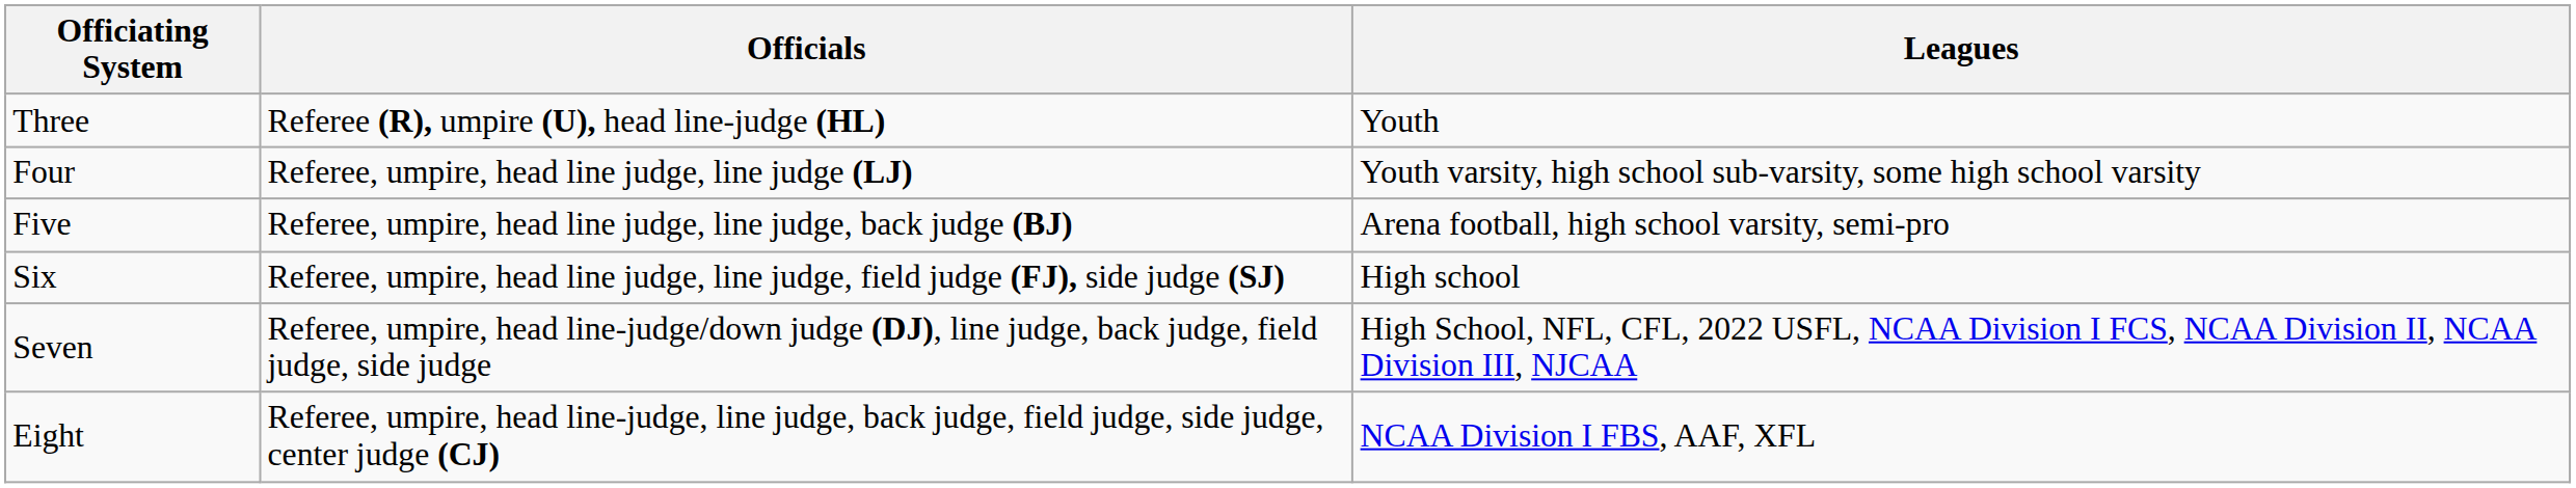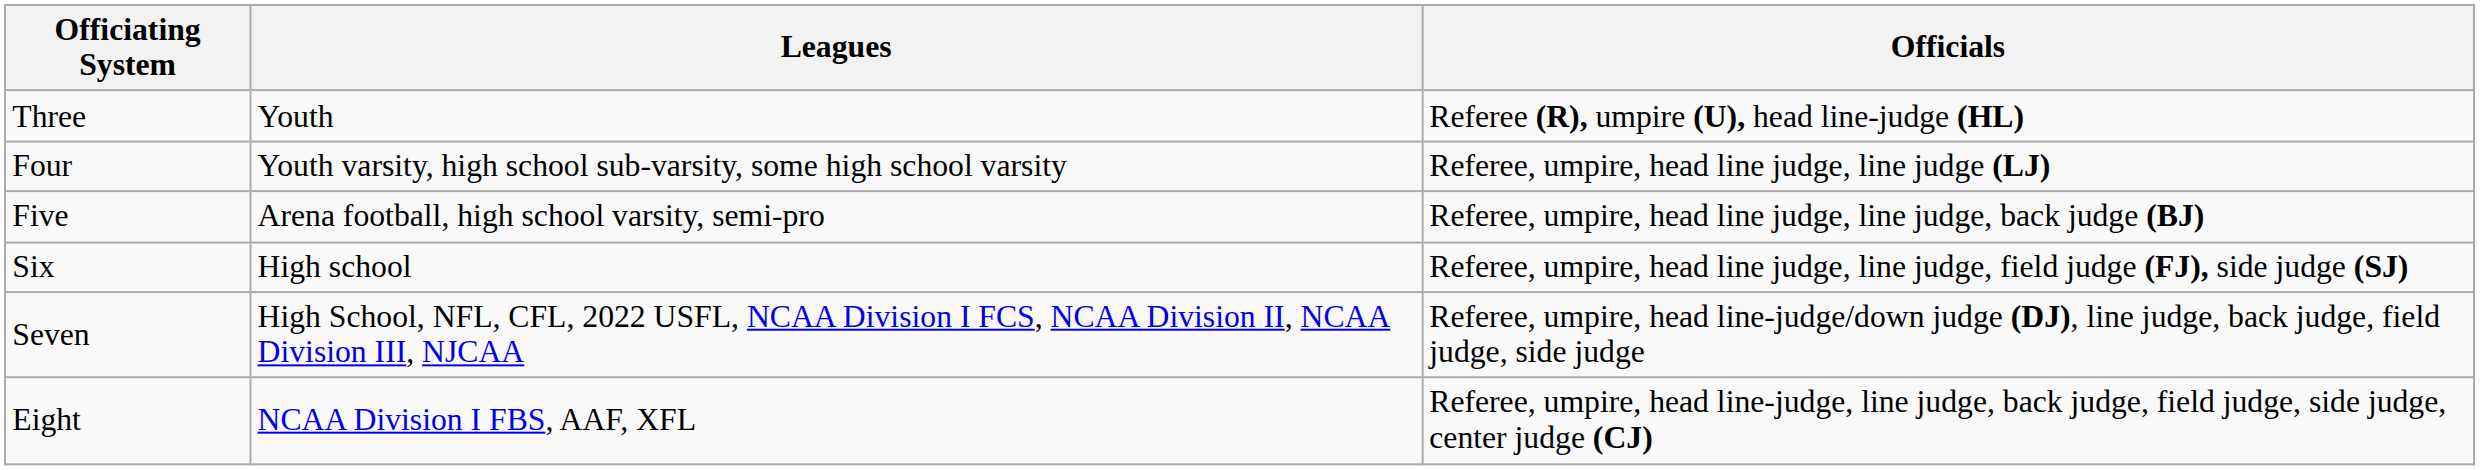columns swapped: Officials <-> Leagues
